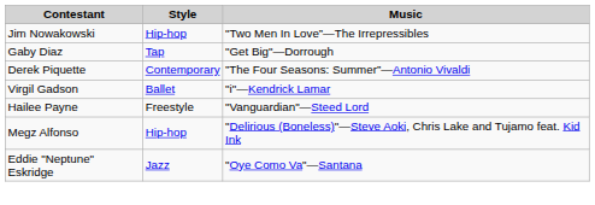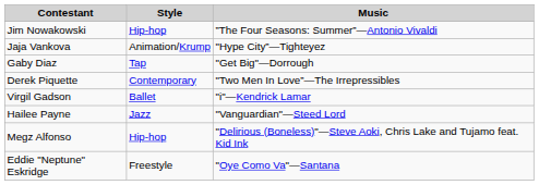Jim Nowakowski | Music: "Two Men In Love”—The Irrepressibles -> ”The Four Seasons: Summer”—Antonio Vivaldi
+ row: Jaja Vankova | Animation/Krump | "Hype City”—Tighteyez
Derek Piquette | Music: ”The Four Seasons: Summer”—Antonio Vivaldi -> "Two Men In Love”—The Irrepressibles
Hailee Payne | Style: Freestyle -> Jazz
Eddie "Neptune" Eskridge | Style: Jazz -> Freestyle
